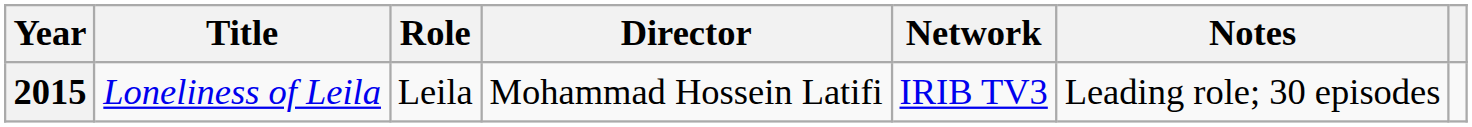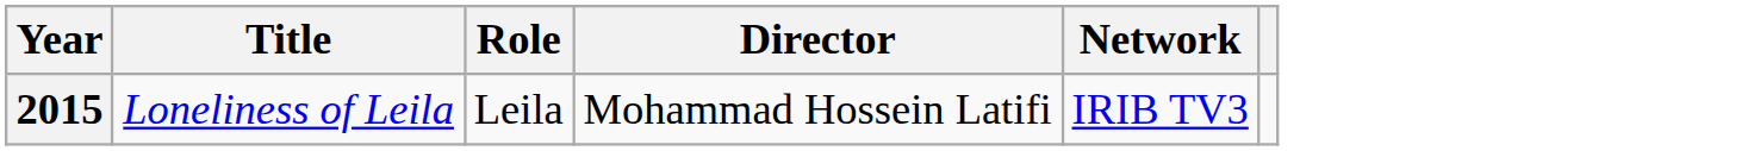- column: Notes | Leading role; 30 episodes
